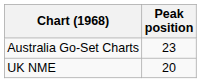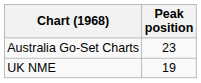UK NME | Peak position: 20 -> 19
